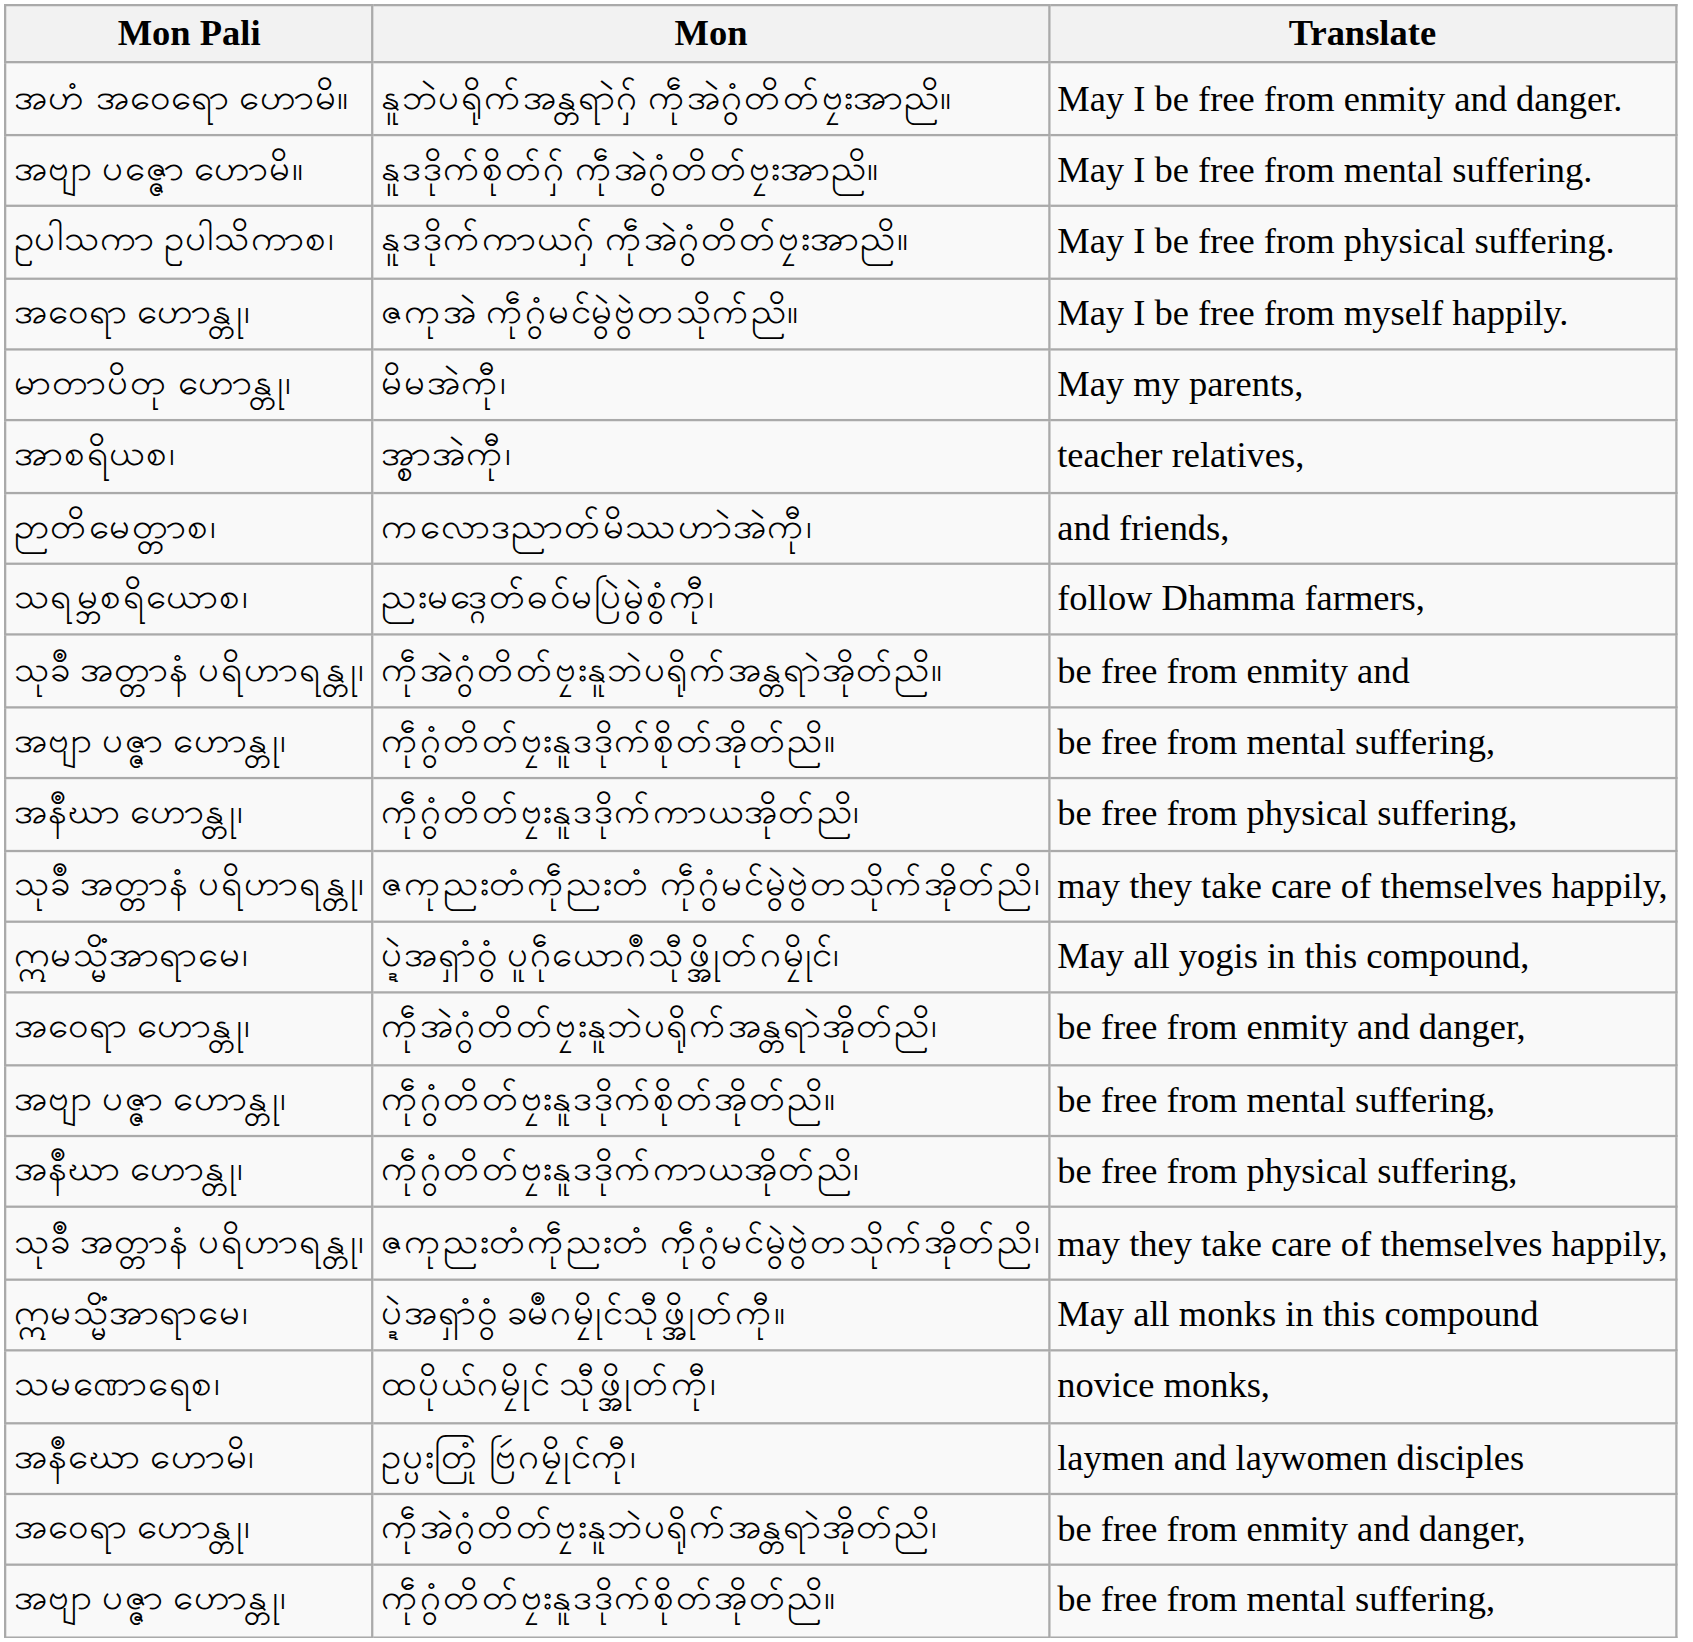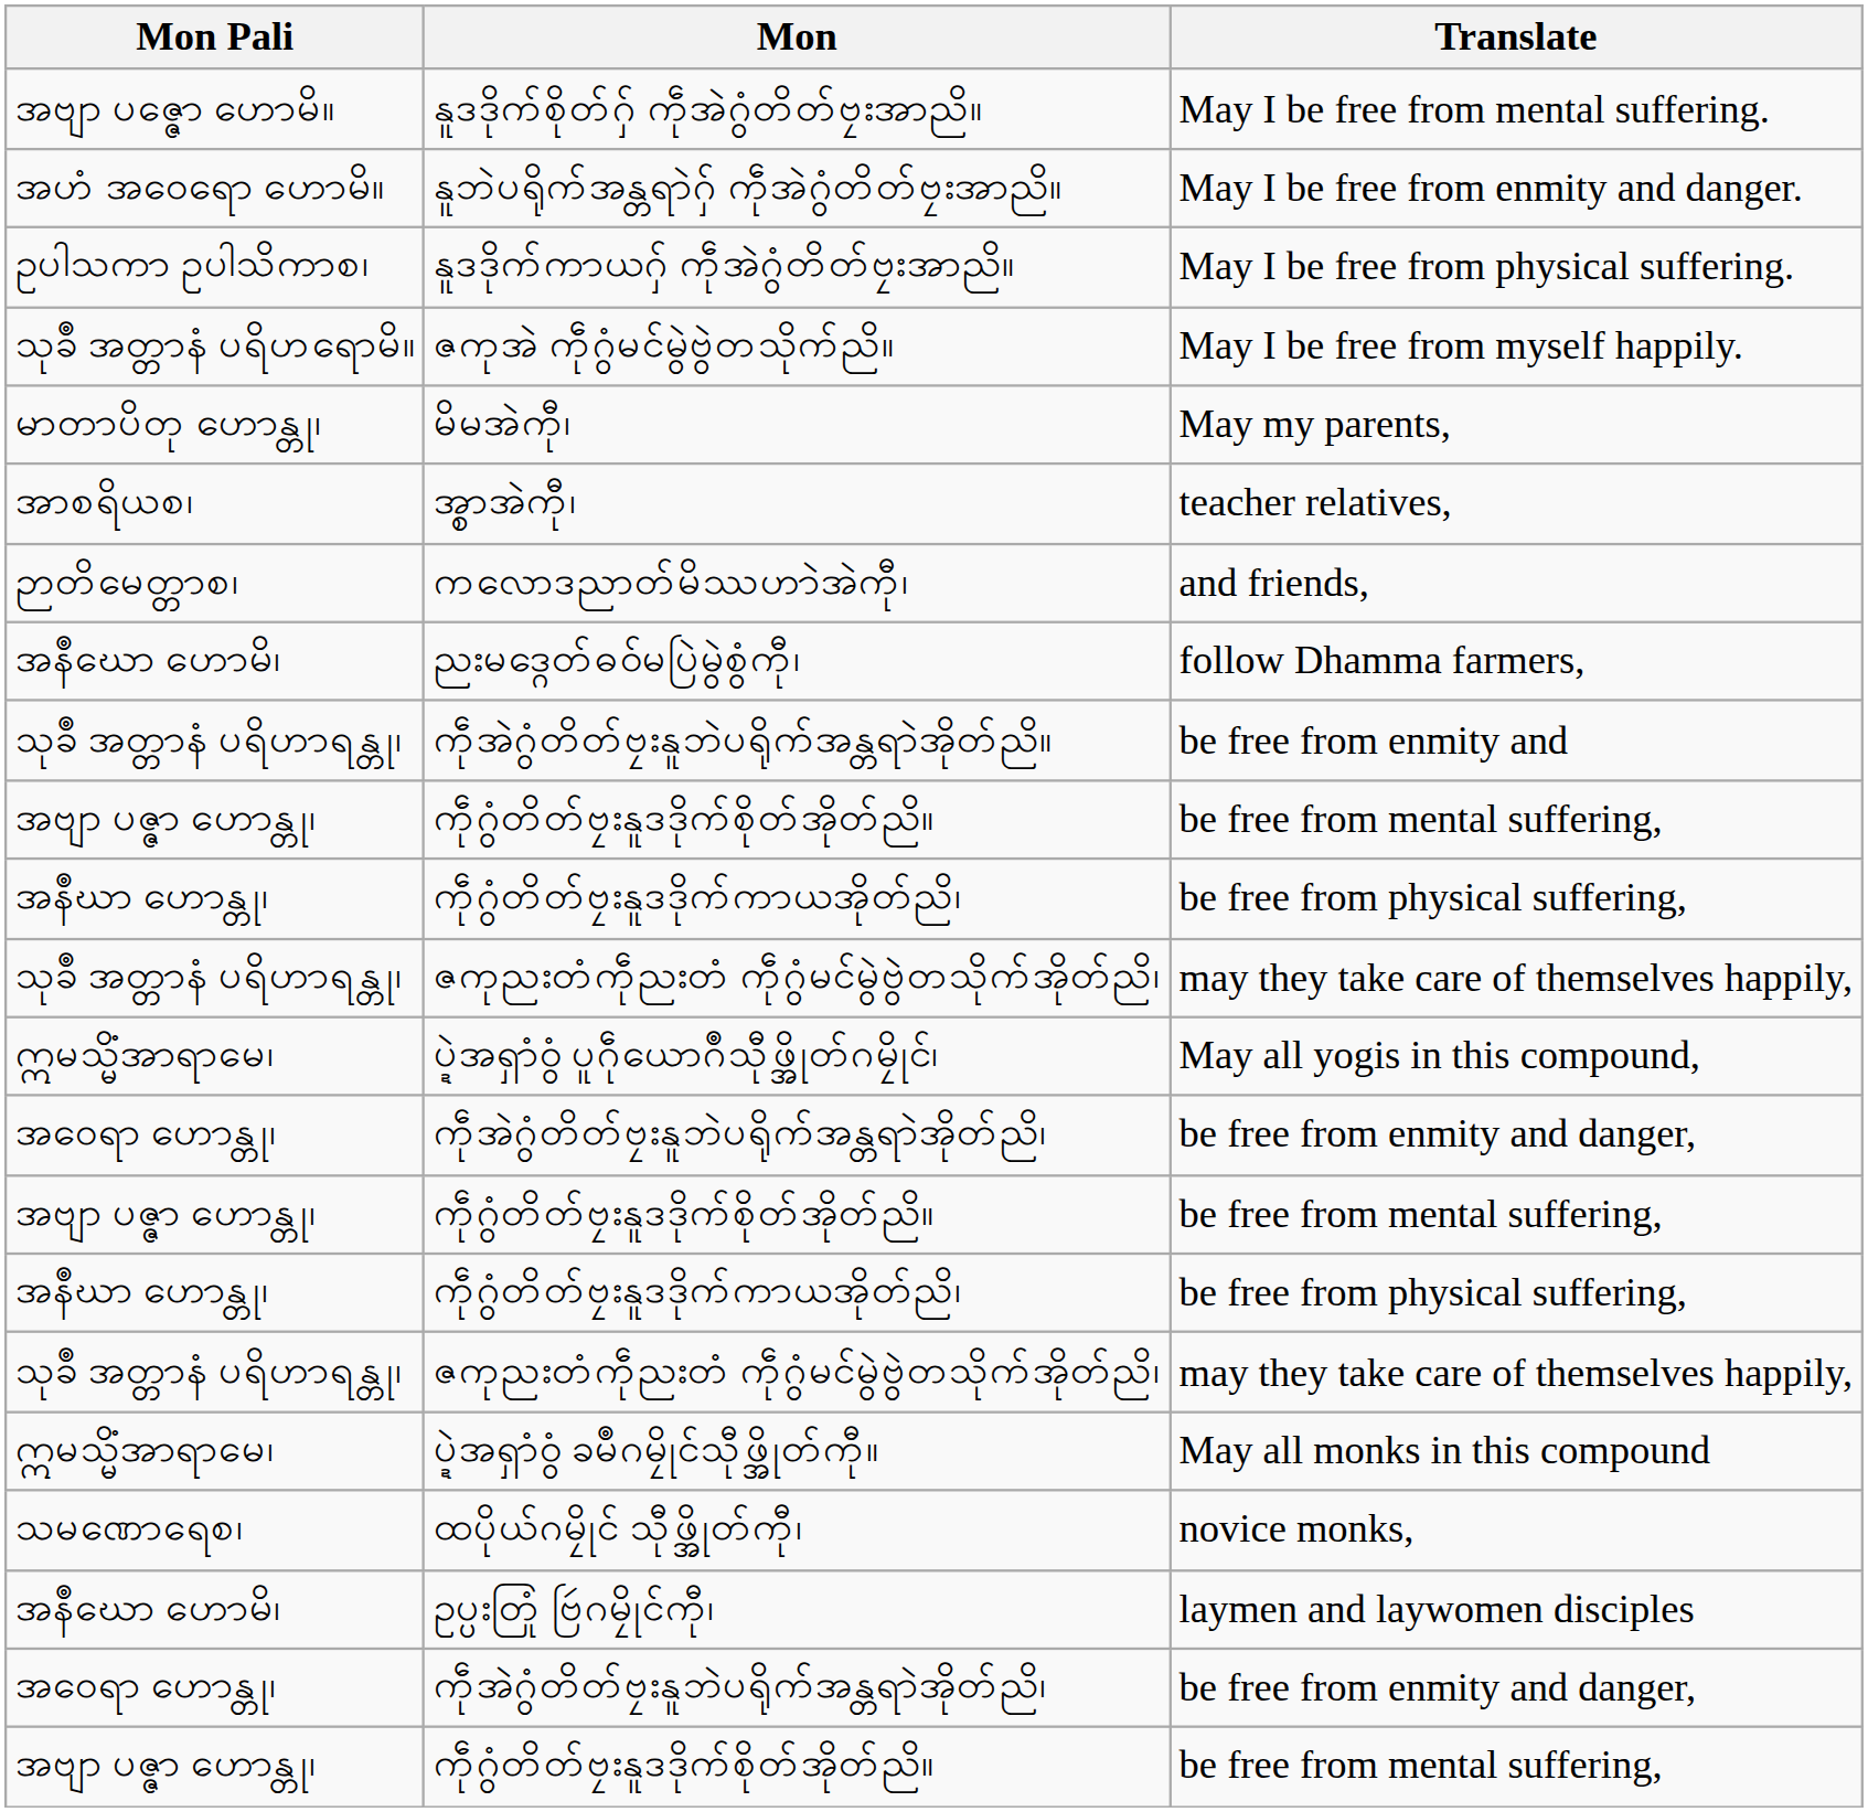rows swapped: နူဘဲပရိုက်အန္တရာဲဂှ် ကဵုအဲဂွံတိတ်ဗၠးအာညိ။ <-> နူဒဒိုက်စိုတ်ဂှ် ကဵုအဲဂွံတိတ်ဗၠးအာညိ။
ဇကုအဲ ကဵုဂွံမၚ်မွဲဗွဲတသိုက်ညိ။ | Mon Pali: အဝေရာ ဟောန္တု၊ -> သုခဳ အတ္တာနံ ပရိဟရောမိ။
ညးမဒ္ဂေတ်ဓဝ်မပြဲမွဲစွံကီု၊ | Mon Pali: သရမ္ဘစရိယောစ၊ -> အနဳဃော ဟောမိ၊
